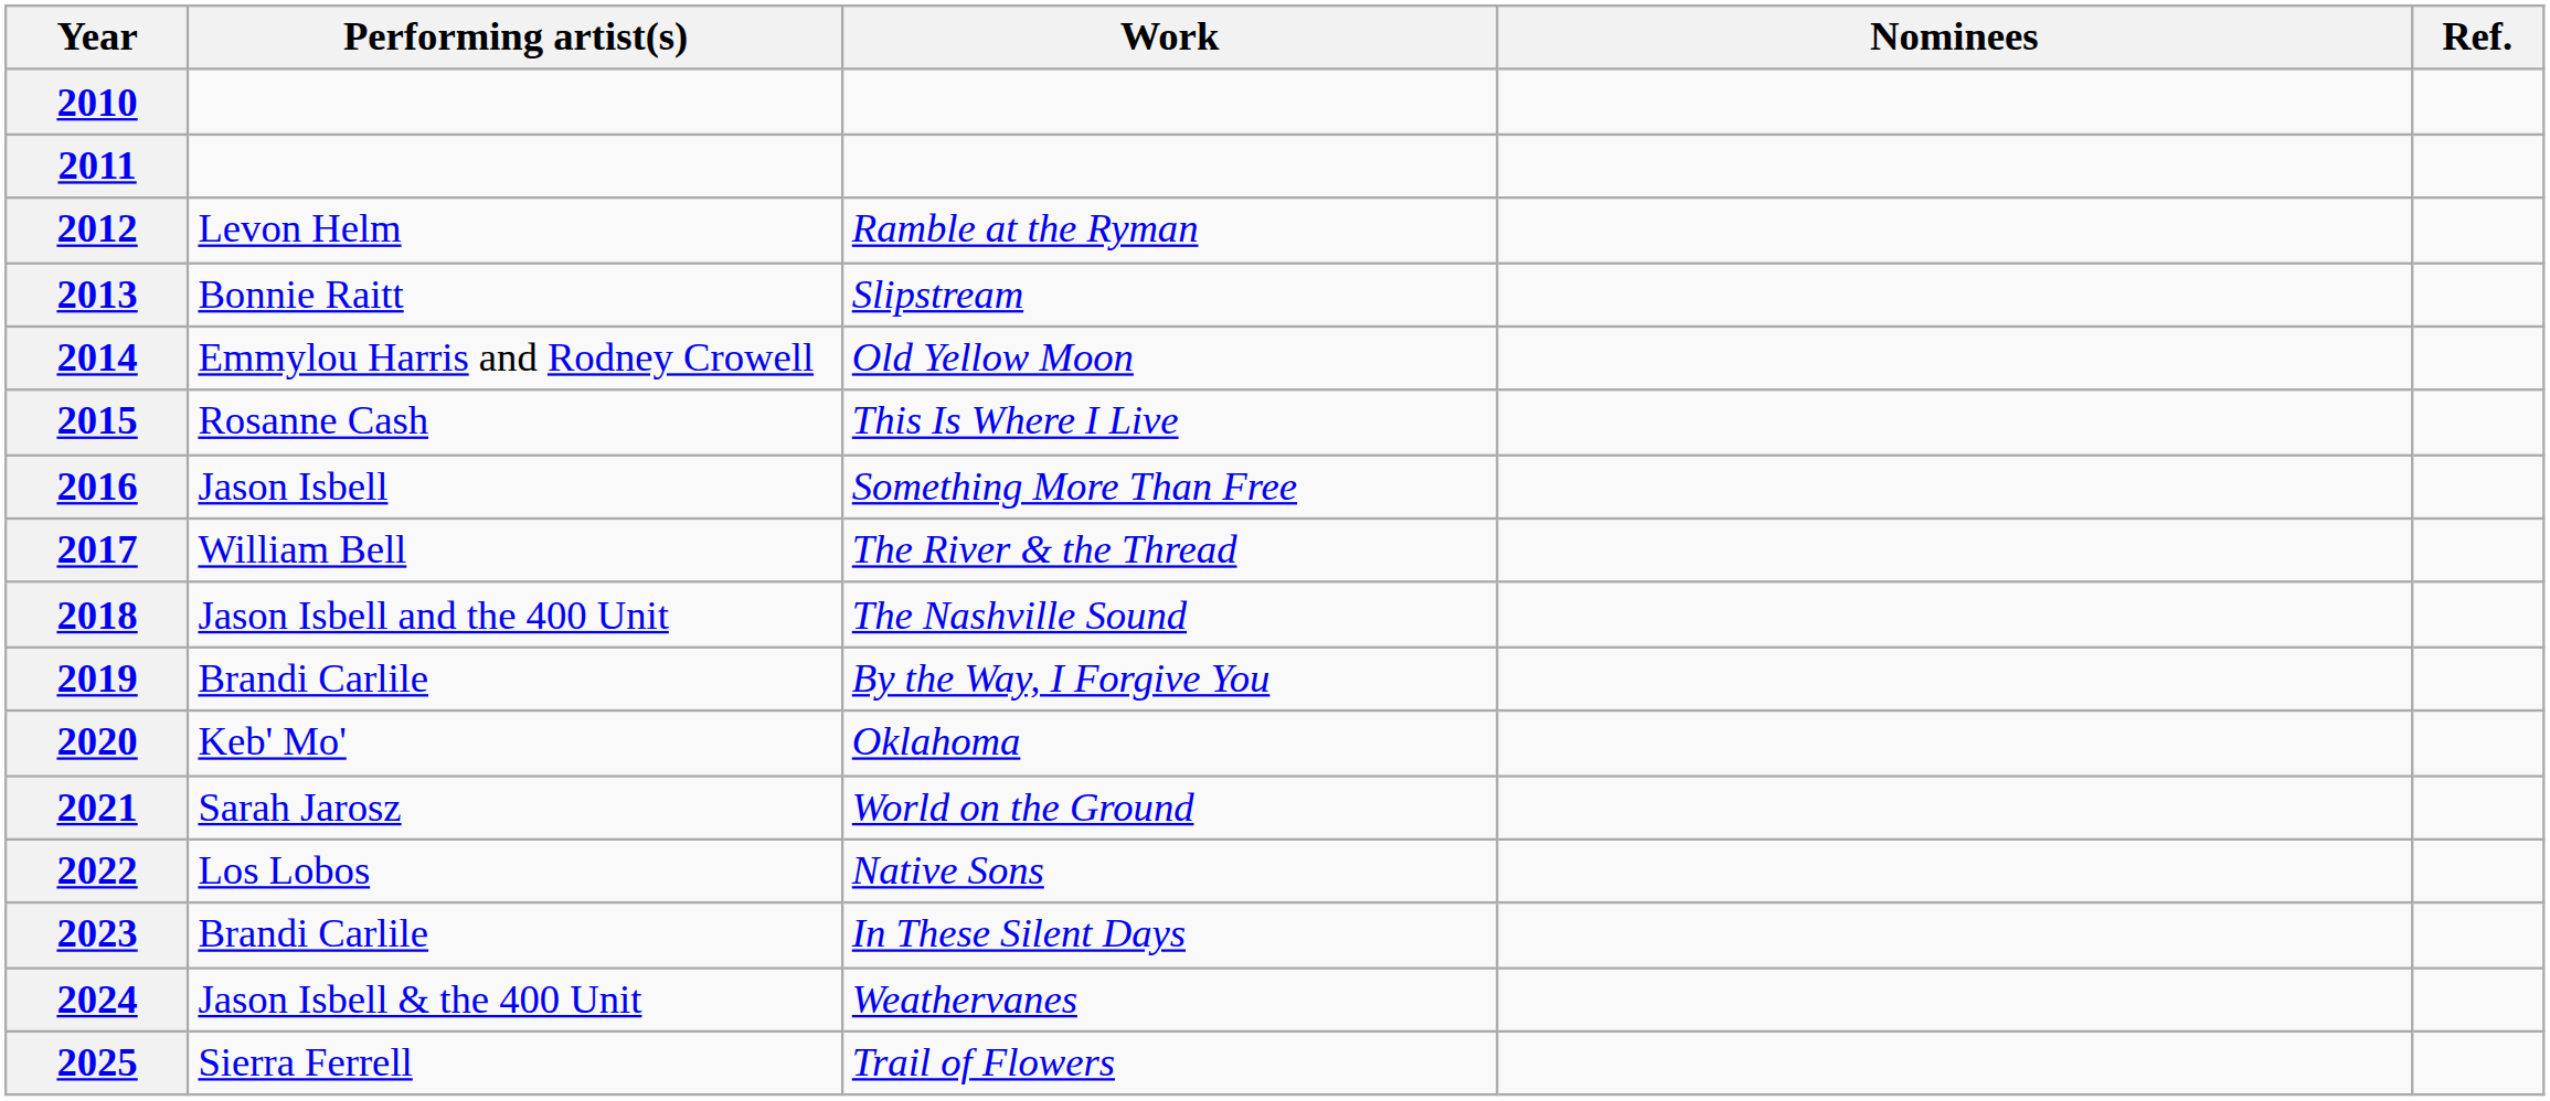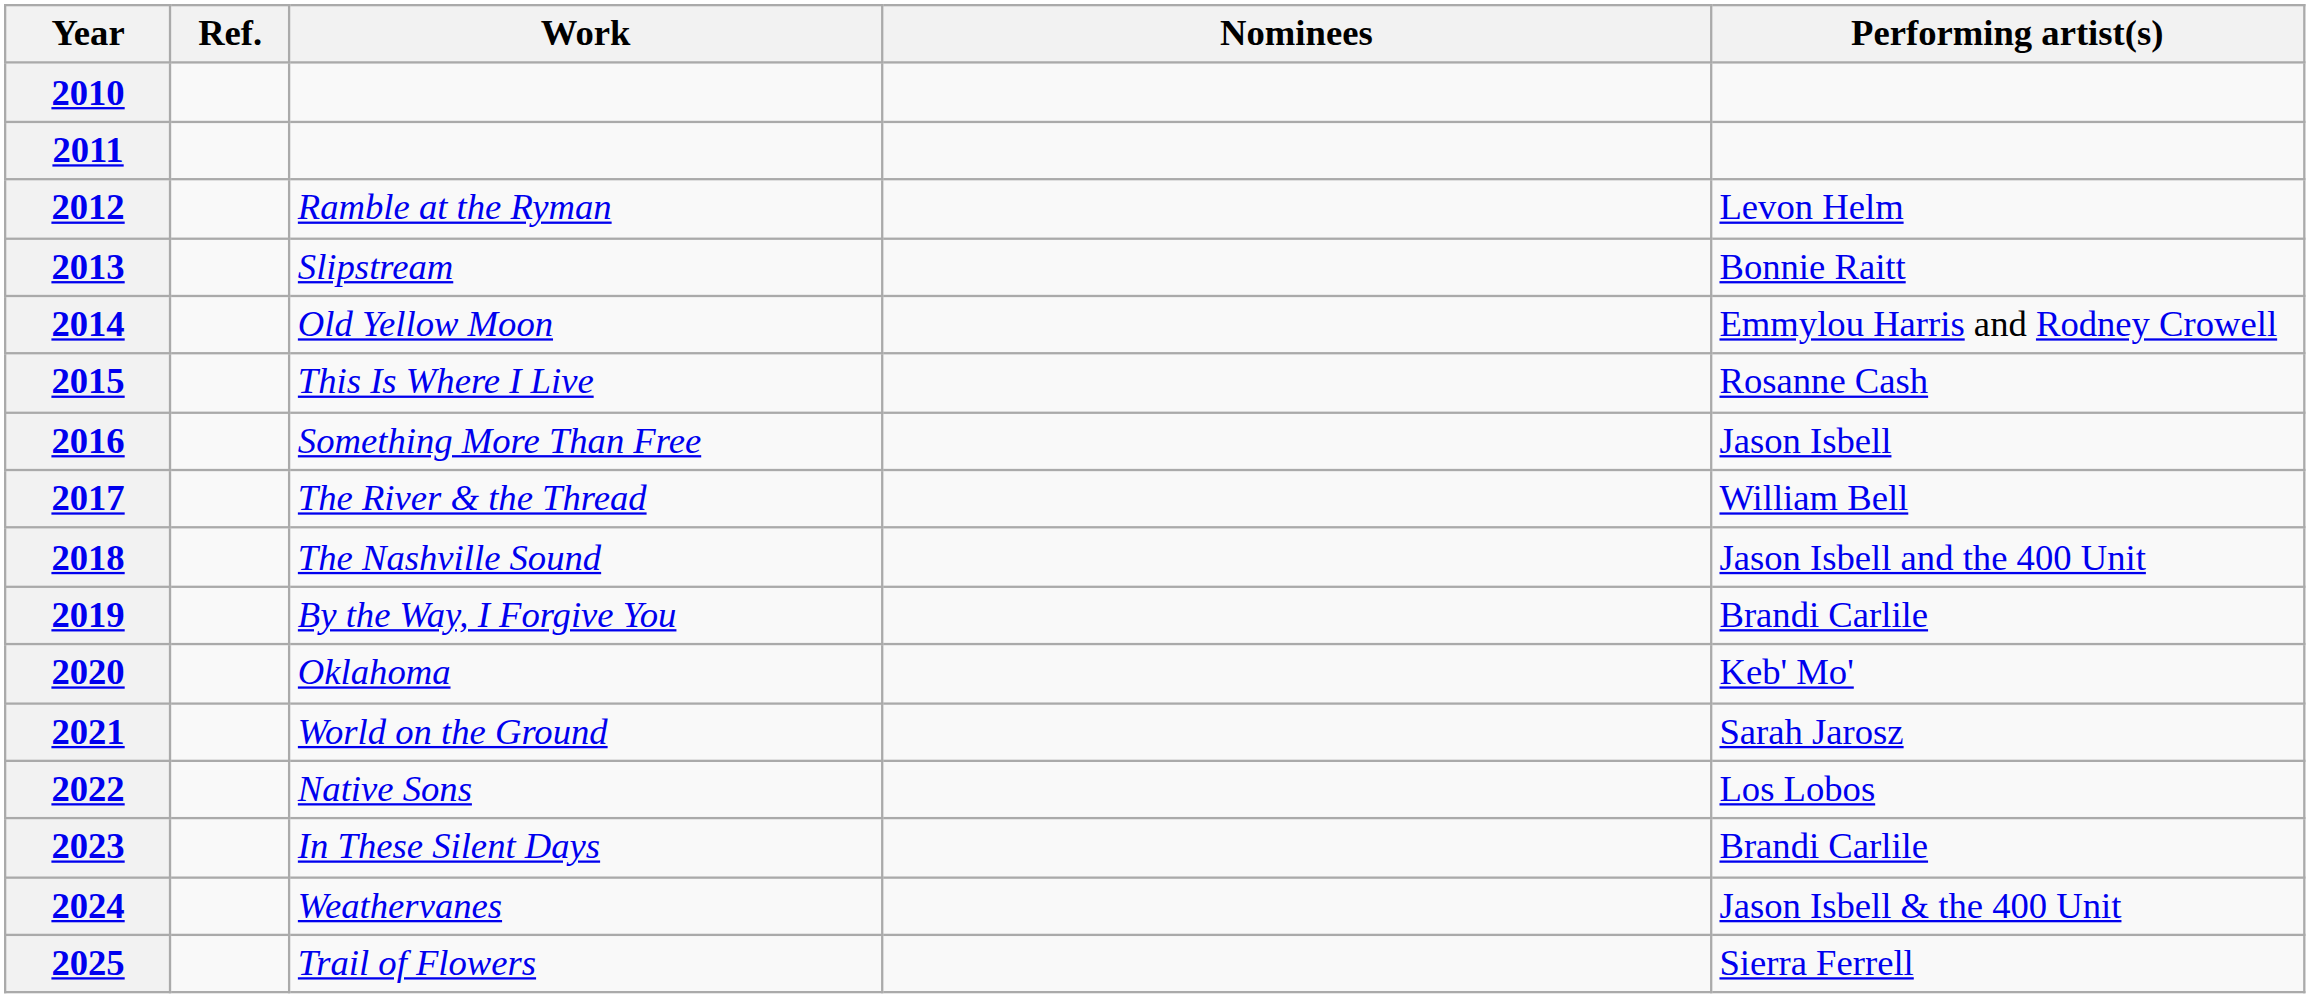columns swapped: Performing artist(s) <-> Ref.
